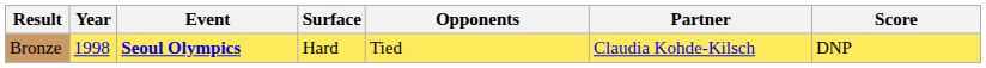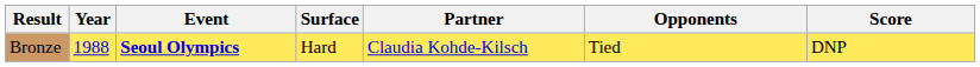columns swapped: Partner <-> Opponents
Bronze | Year: 1998 -> 1988
